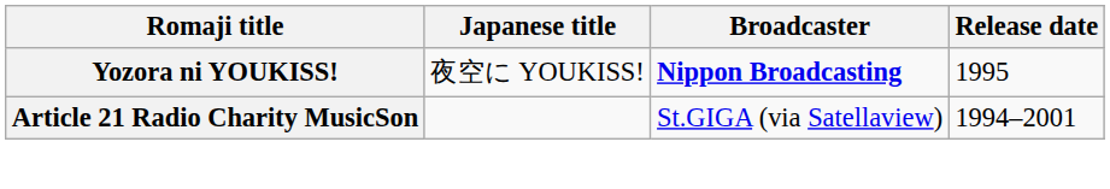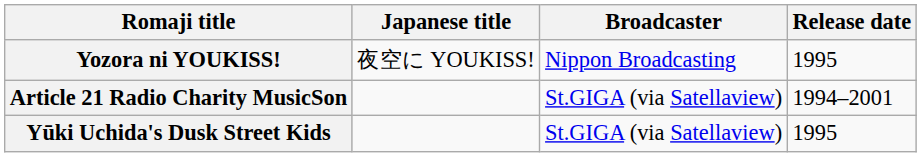Yozora ni YOUKISS! | Broadcaster: bold -> normal
+ row: Yūki Uchida's Dusk Street Kids | St.GIGA (via Satellaview) | 1995
